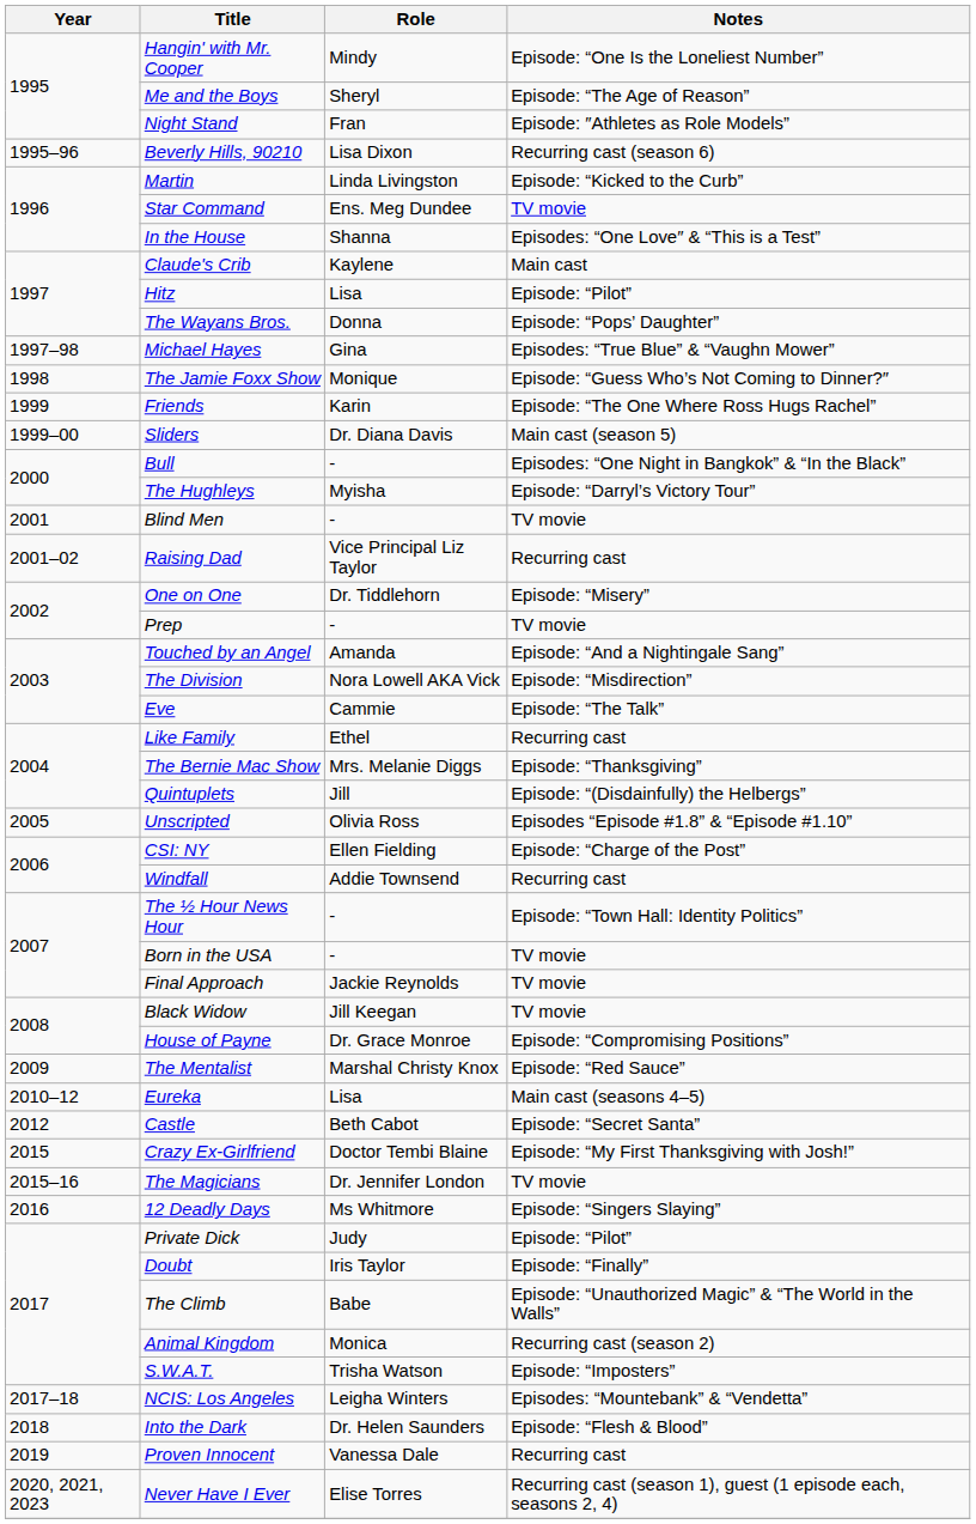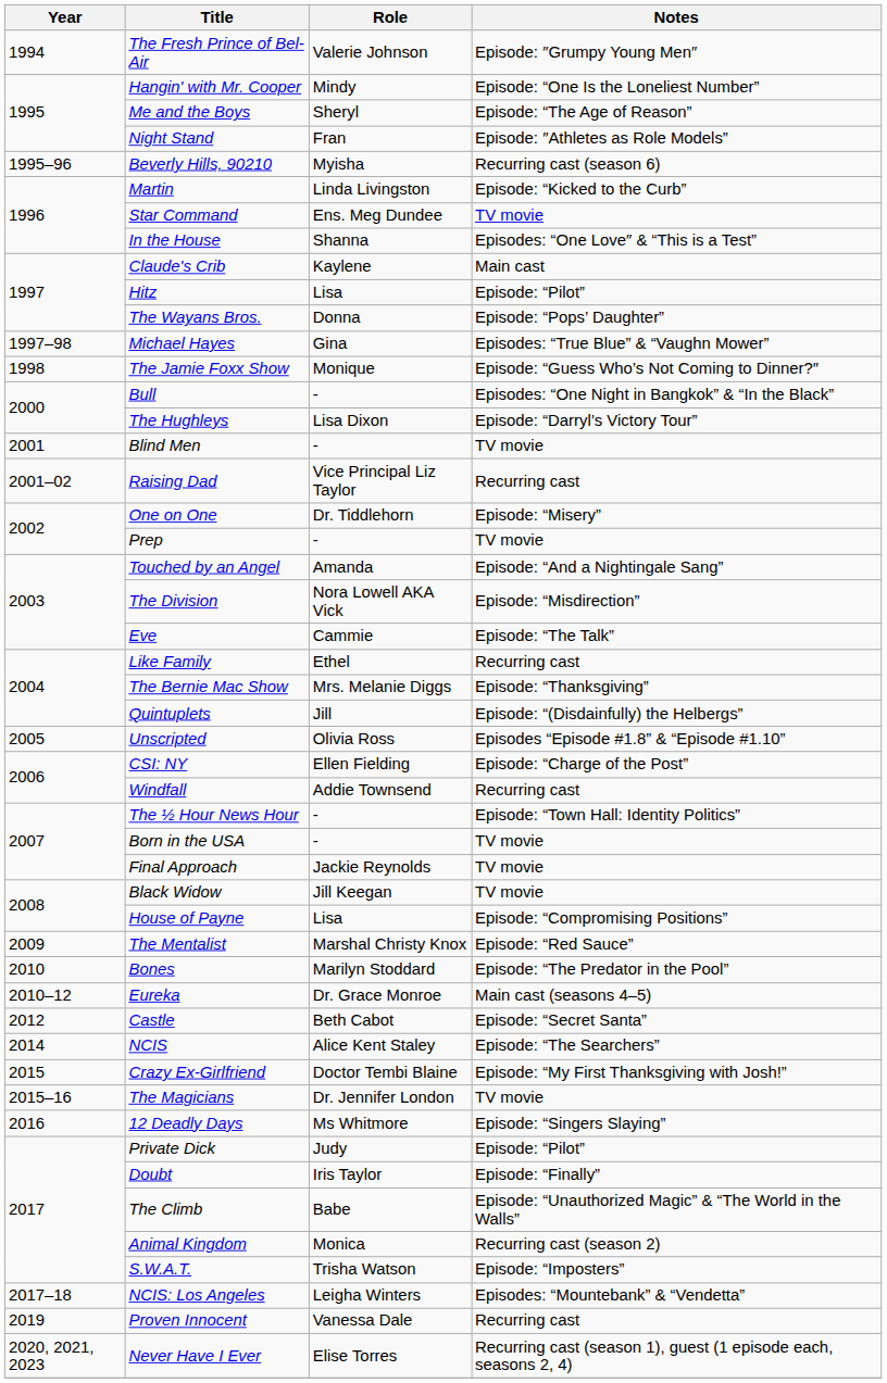+ row: 1994 | The Fresh Prince of Bel-Air | Valerie Johnson | Episode: ″Grumpy Young Men″
Beverly Hills, 90210 | Role: Lisa Dixon -> Myisha
- row: 1999 | Friends | Karin | Episode: “The One Where Ross Hugs Rachel”
- row: 1999–00 | Sliders | Dr. Diana Davis | Main cast (season 5)
The Hughleys | Role: Myisha -> Lisa Dixon
House of Payne | Role: Dr. Grace Monroe -> Lisa
+ row: 2010 | Bones | Marilyn Stoddard | Episode: “The Predator in the Pool”
Eureka | Role: Lisa -> Dr. Grace Monroe
+ row: 2014 | NCIS | Alice Kent Staley | Episode: “The Searchers”
- row: 2018 | Into the Dark | Dr. Helen Saunders | Episode: “Flesh & Blood”
